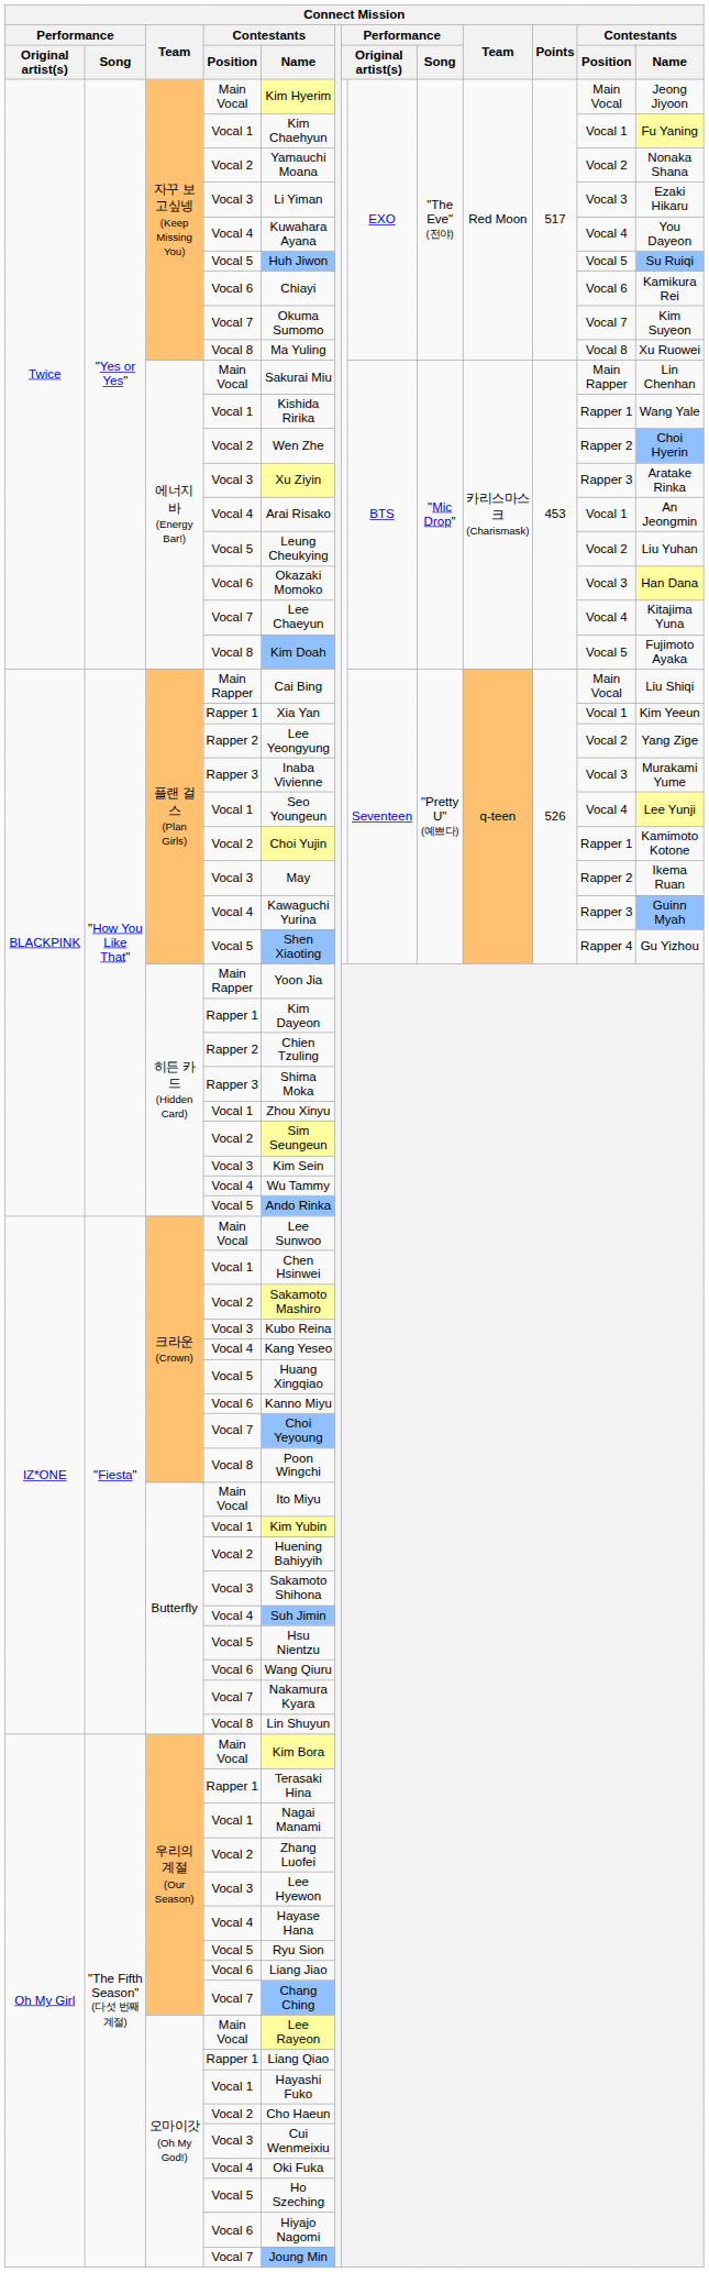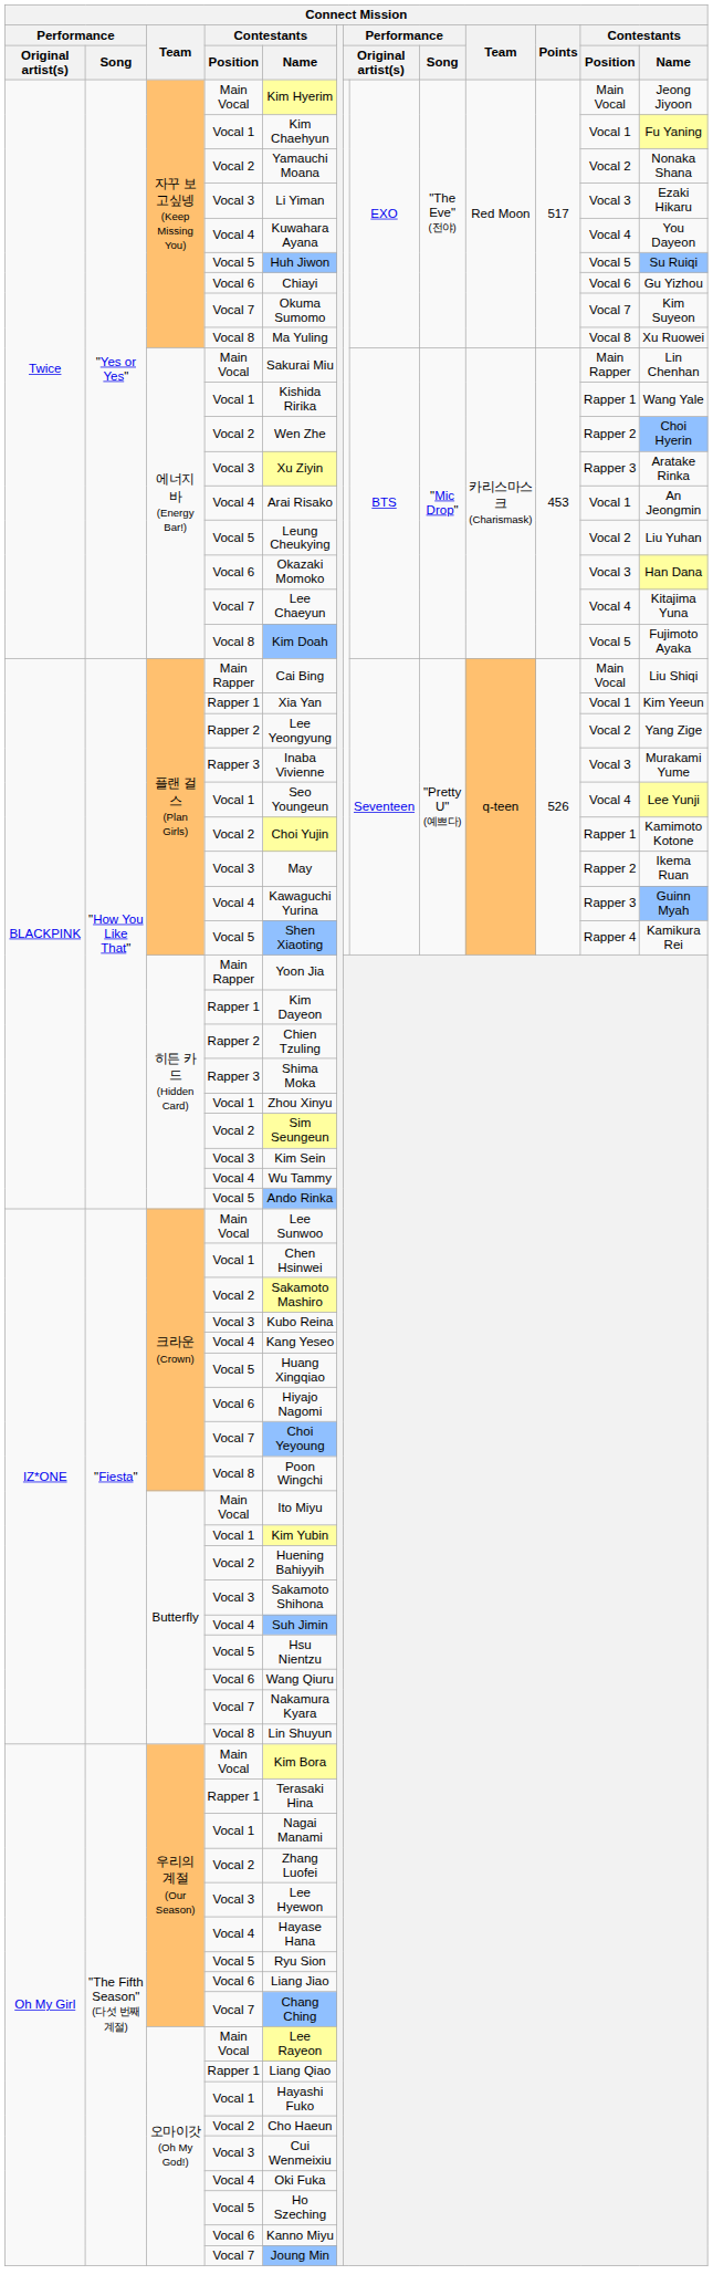자꾸 보고싶넹 (Keep Missing You) / Vocal 6 | column 13: Kamikura Rei -> Gu Yizhou
플랜 걸스 (Plan Girls) / Vocal 5 | column 13: Gu Yizhou -> Kamikura Rei
크라운 (Crown) / Vocal 6 | column 5: Kanno Miyu -> Hiyajo Nagomi
오마이갓 (Oh My God!) / Vocal 6 | column 5: Hiyajo Nagomi -> Kanno Miyu
